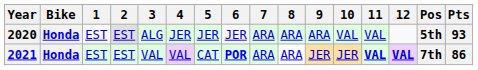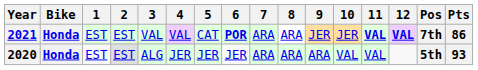rows swapped: 2020 <-> 2021
